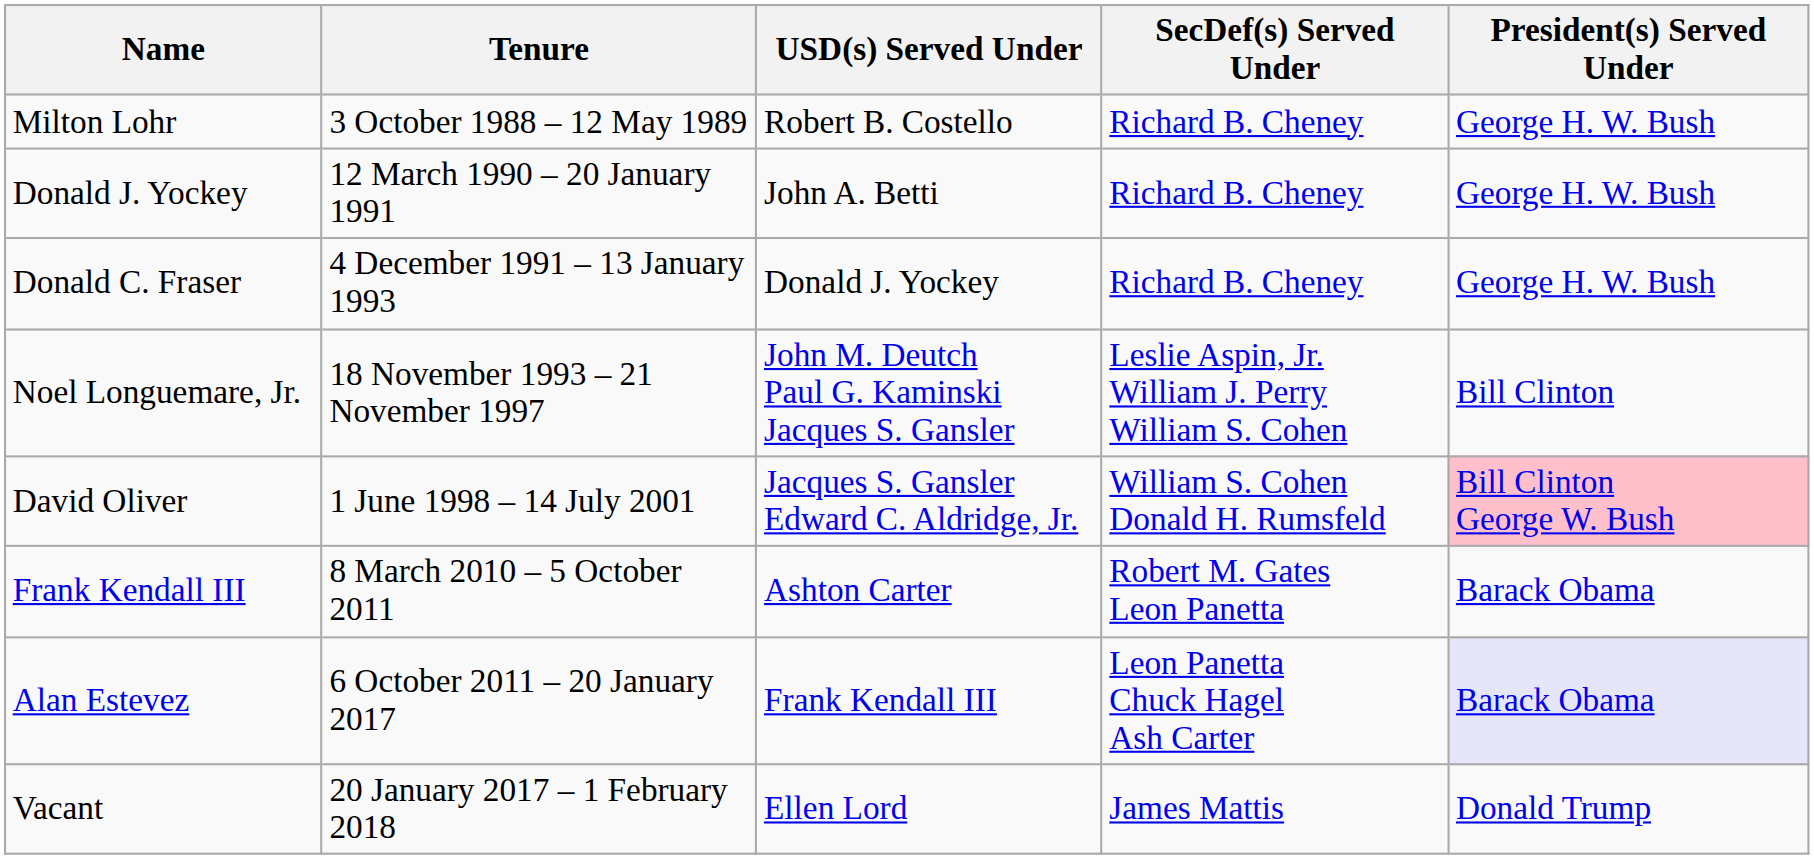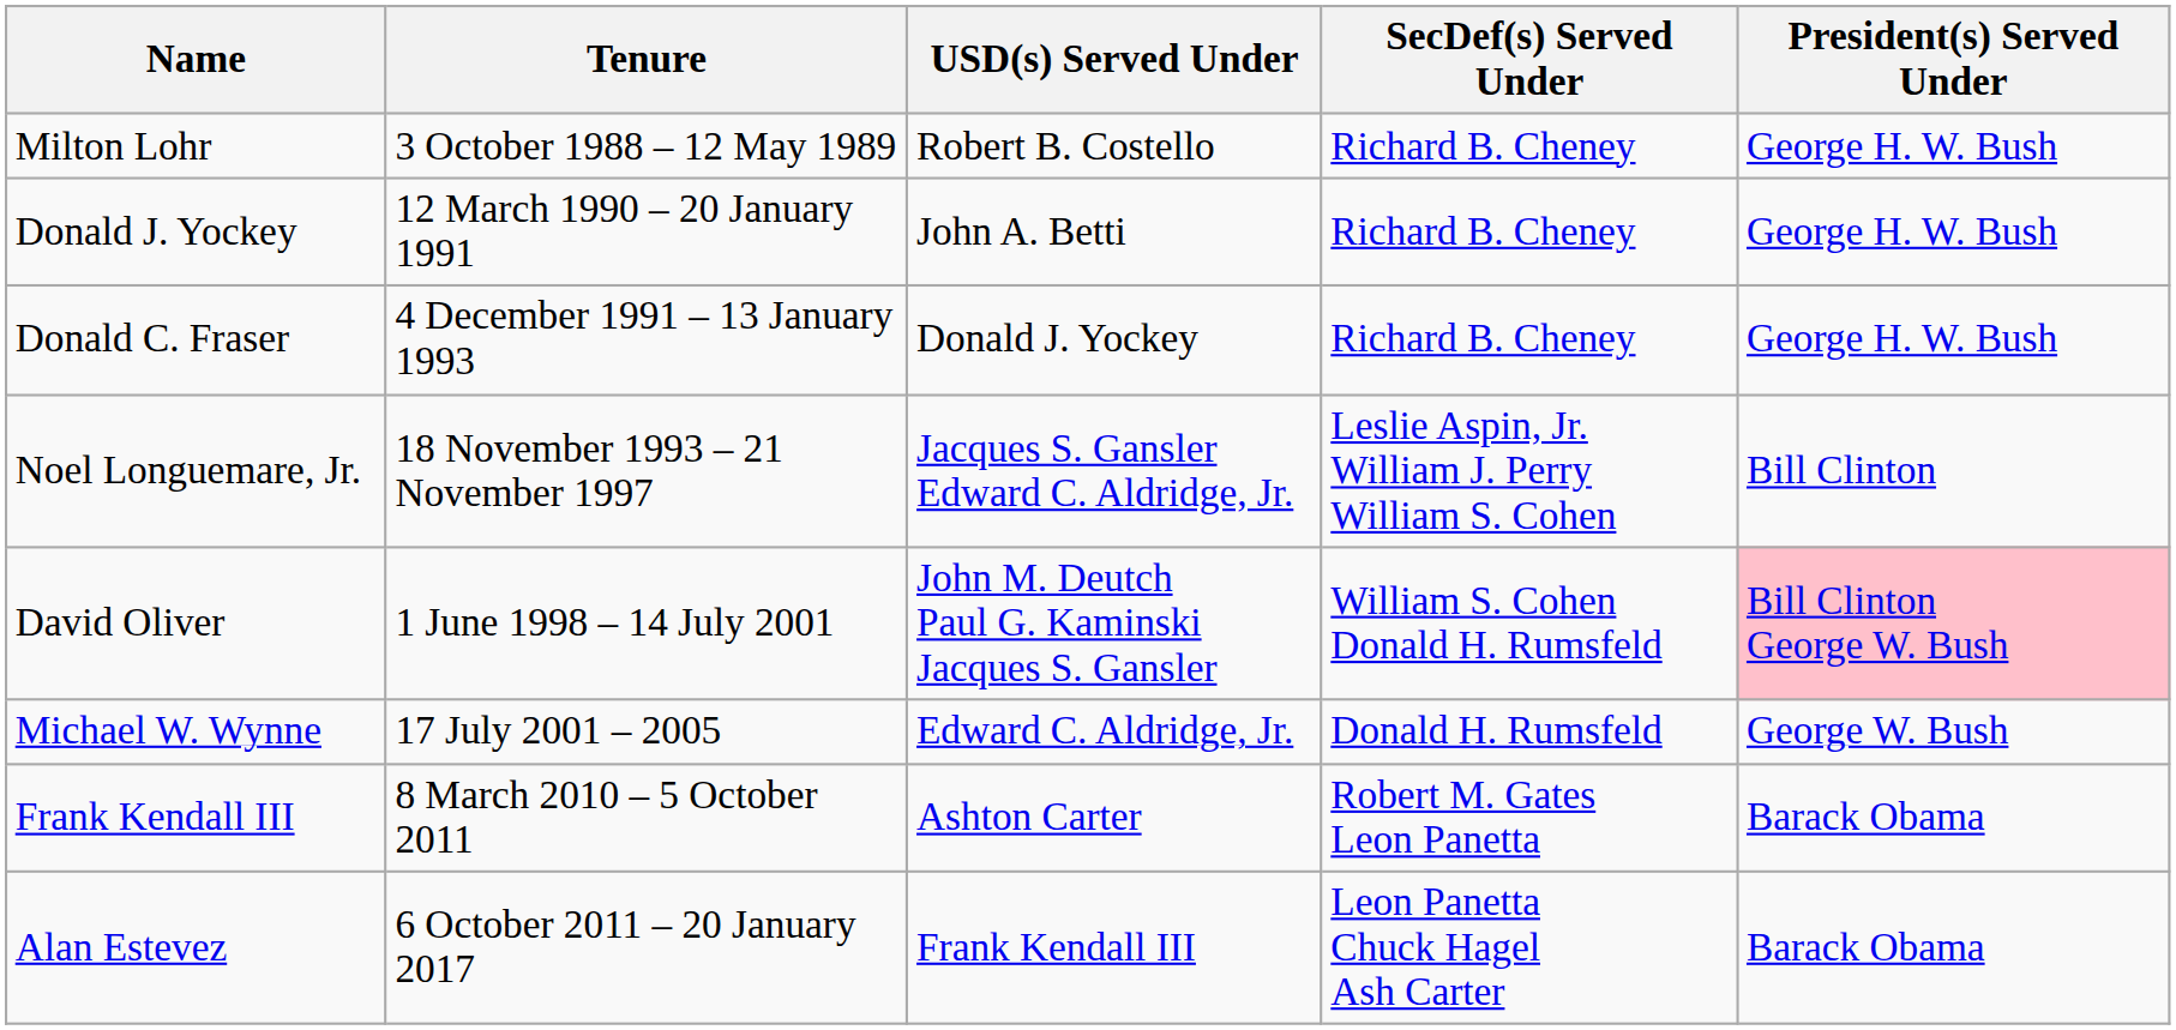Noel Longuemare, Jr. | USD(s) Served Under: John M. Deutch Paul G. Kaminski Jacques S. Gansler -> Jacques S. Gansler Edward C. Aldridge, Jr.
David Oliver | USD(s) Served Under: Jacques S. Gansler Edward C. Aldridge, Jr. -> John M. Deutch Paul G. Kaminski Jacques S. Gansler
+ row: Michael W. Wynne | 17 July 2001 – 2005 | Edward C. Aldridge, Jr. | Donald H. Rumsfeld | George W. Bush
Alan Estevez | President(s) Served Under: lavender background -> no background
- row: Vacant | 20 January 2017 – 1 February 2018 | Ellen Lord | James Mattis | Donald Trump
